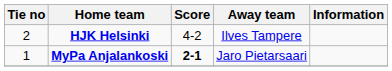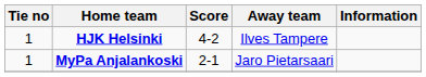HJK Helsinki | Tie no: 2 -> 1
MyPa Anjalankoski | Score: bold -> normal
